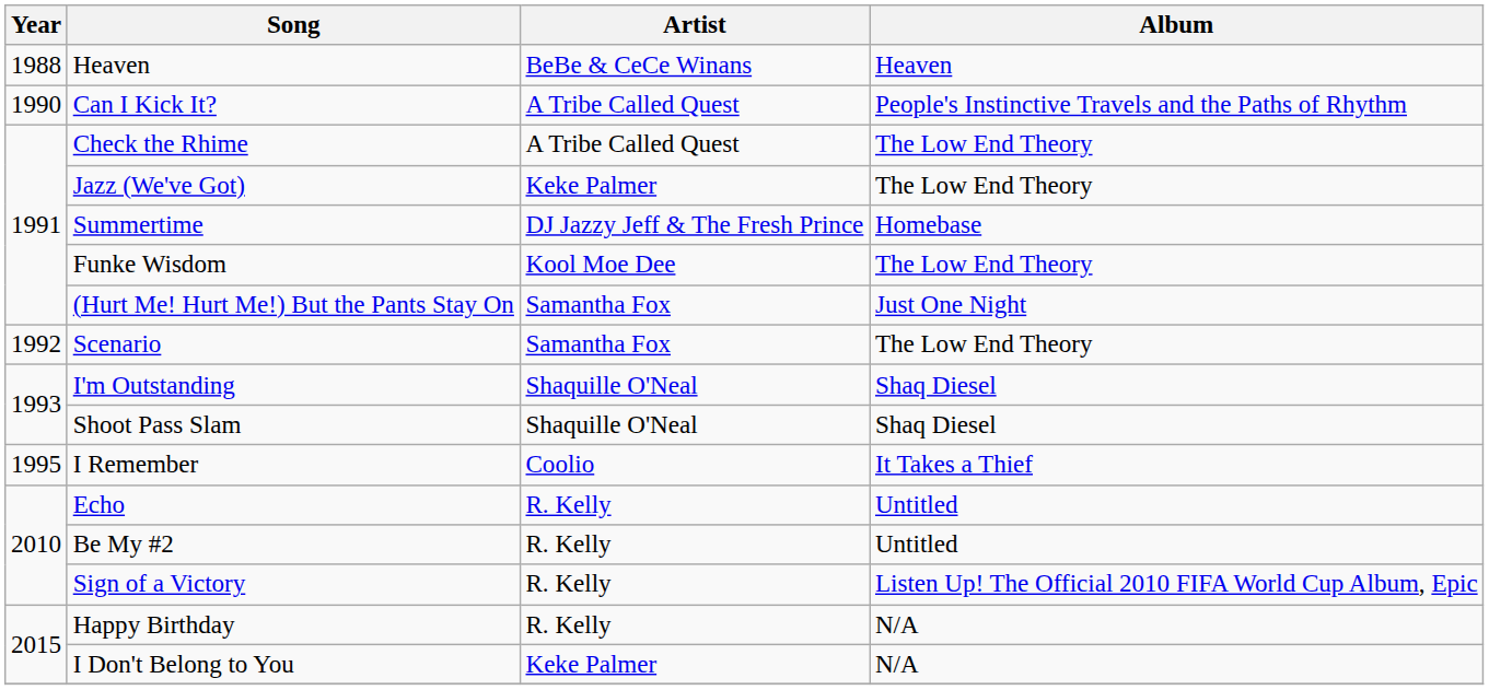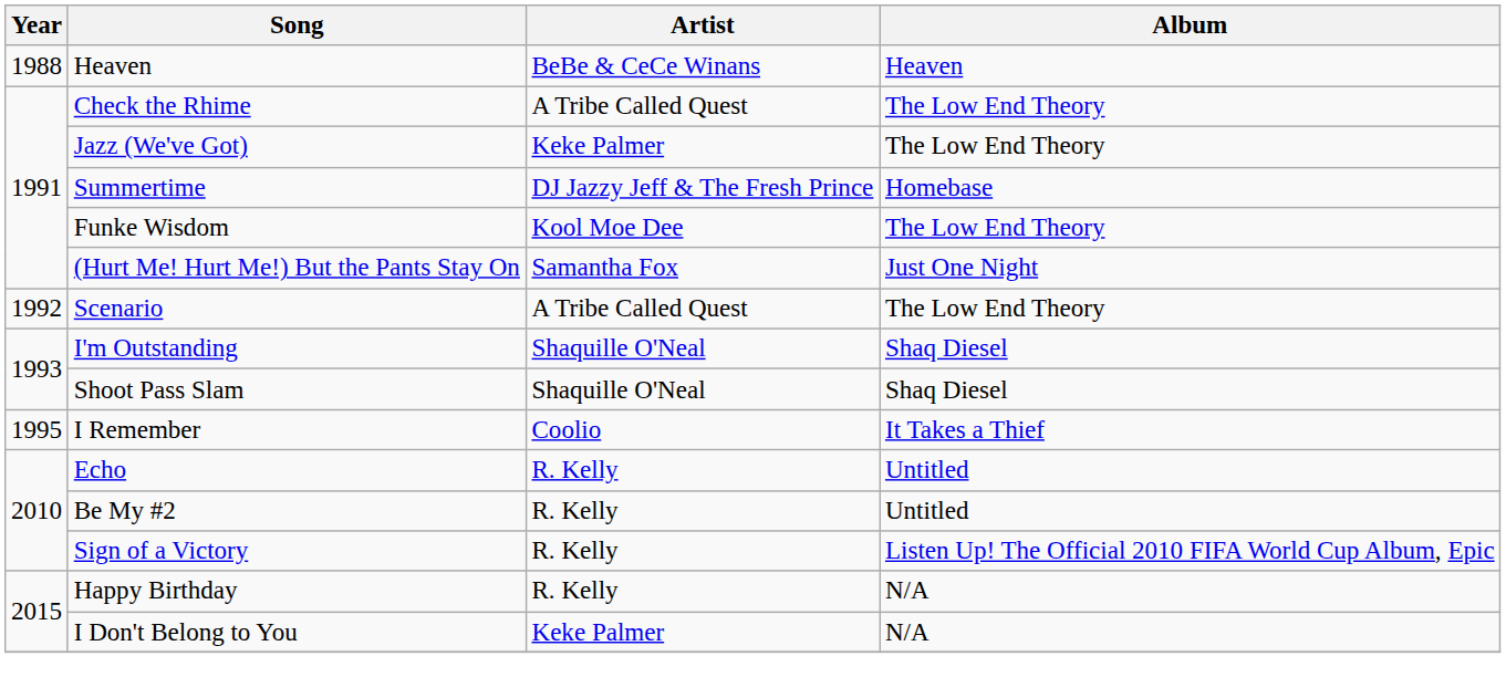- row: 1990 | Can I Kick It? | A Tribe Called Quest | People's Instinctive Travels and the Paths of Rhythm
Scenario | Artist: Samantha Fox -> A Tribe Called Quest
